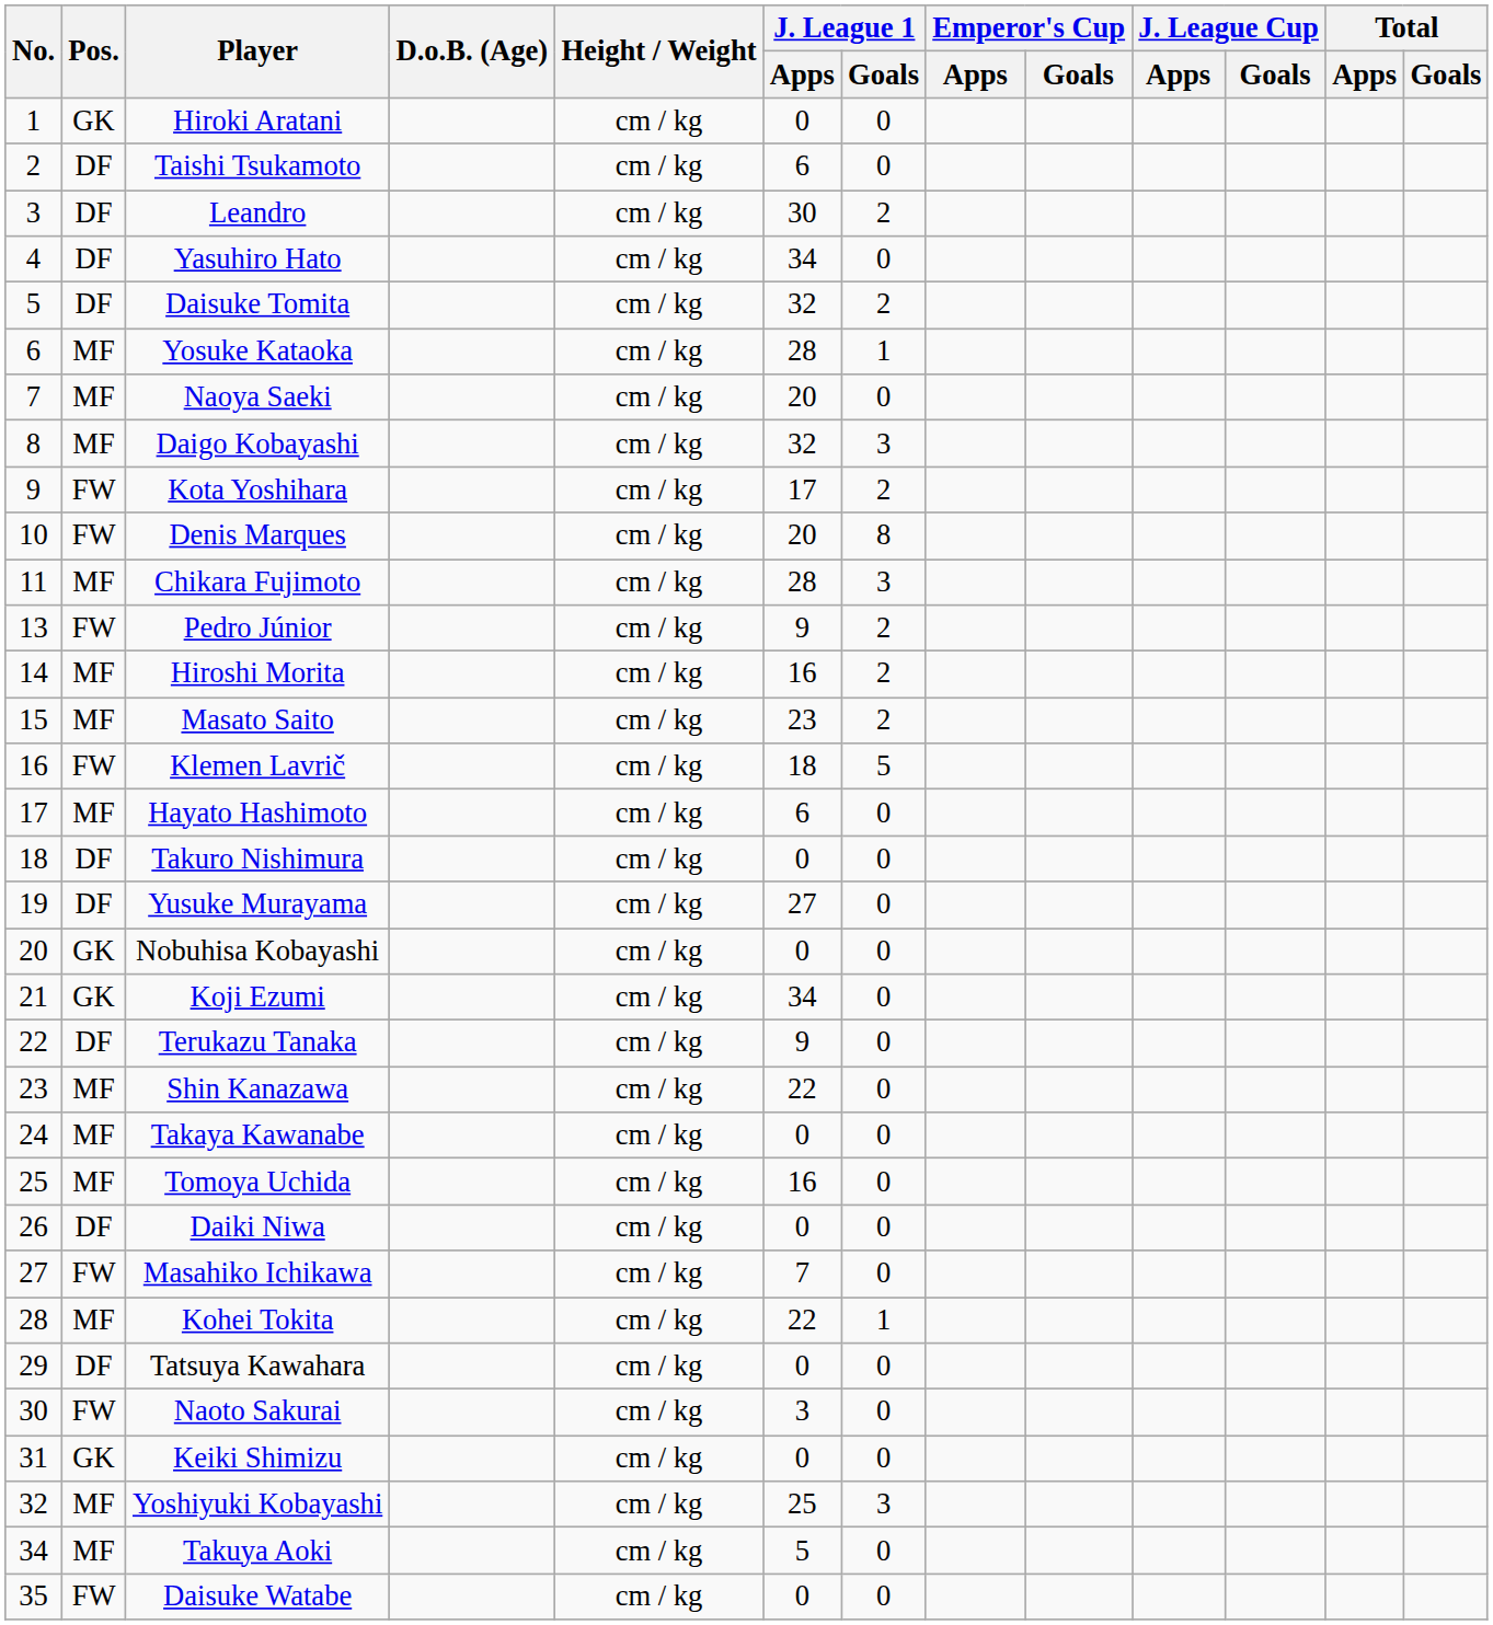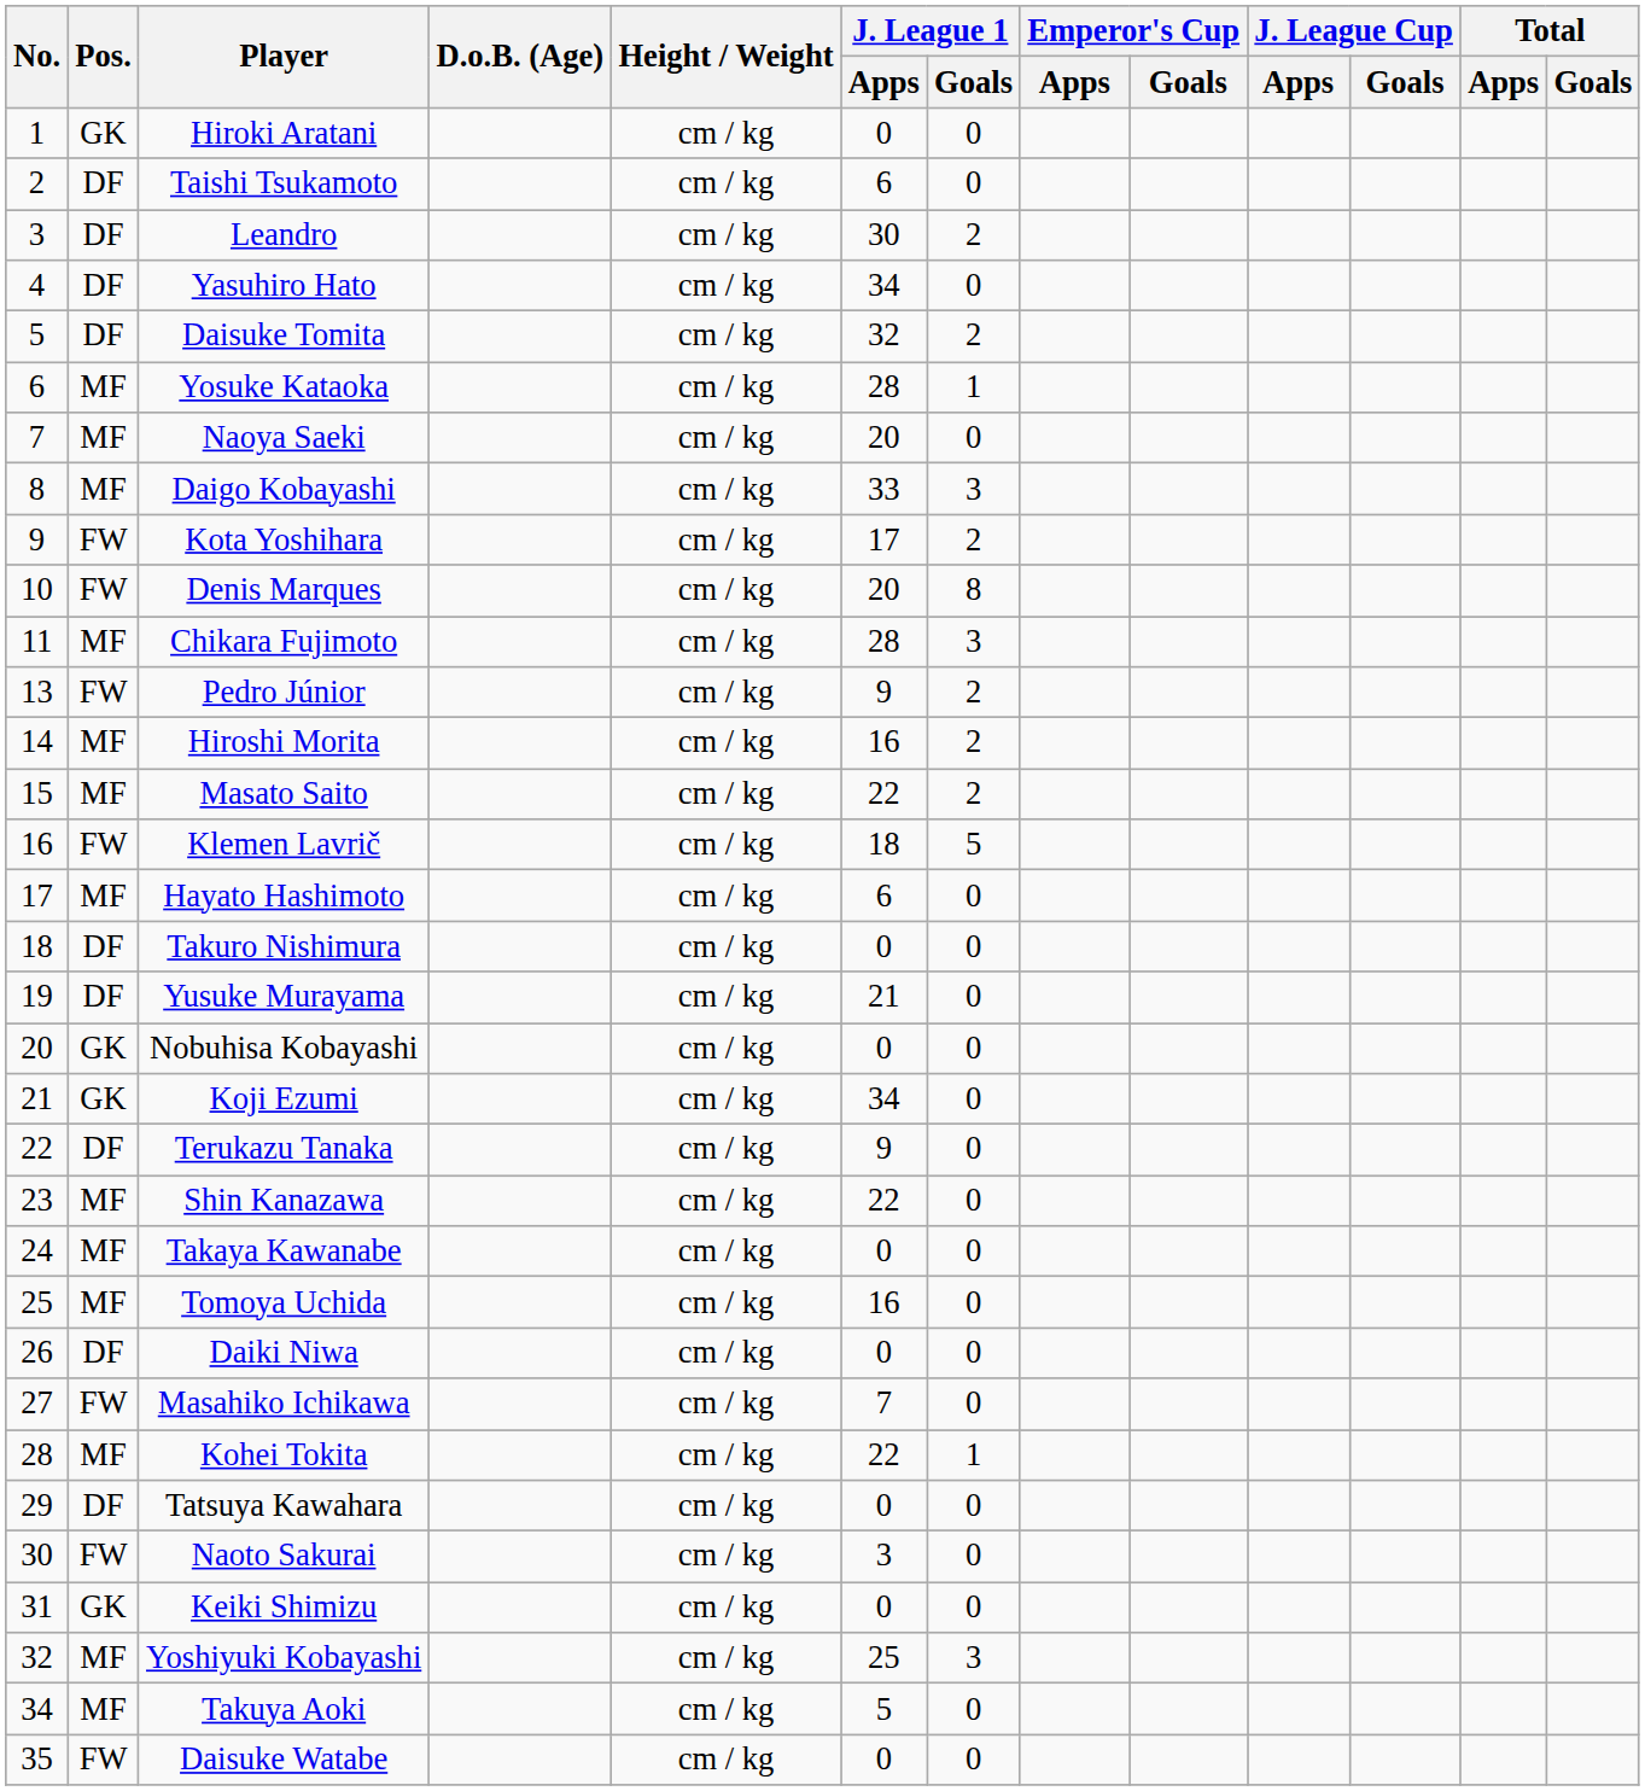Daigo Kobayashi | J. League 1 / Apps: 32 -> 33
Masato Saito | J. League 1 / Apps: 23 -> 22
Yusuke Murayama | J. League 1 / Apps: 27 -> 21
